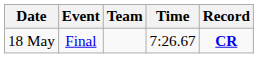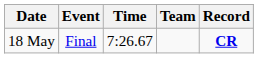columns swapped: Team <-> Time
